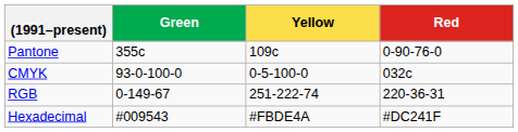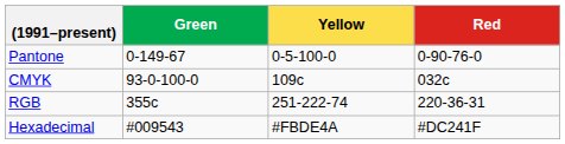Pantone | Green: 355c -> 0-149-67
Pantone | Yellow: 109c -> 0-5-100-0
CMYK | Yellow: 0-5-100-0 -> 109c
RGB | Green: 0-149-67 -> 355c
